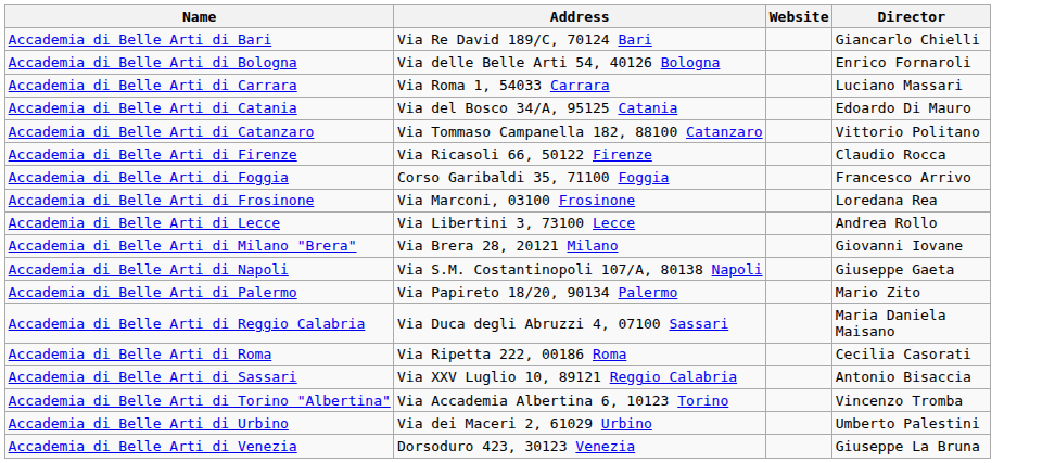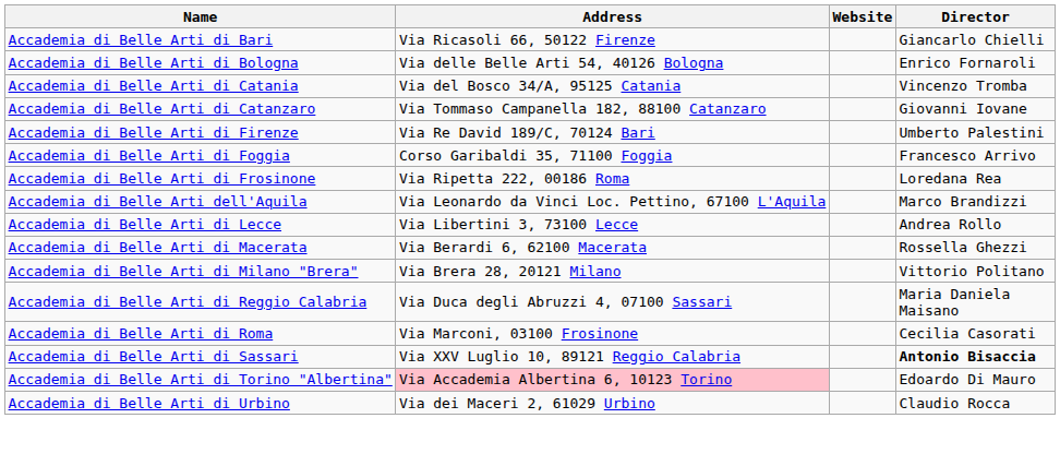Accademia di Belle Arti di Bari | Address: Via Re David 189/C, 70124 Bari -> Via Ricasoli 66, 50122 Firenze
- row: Accademia di Belle Arti di Carrara | Via Roma 1, 54033 Carrara | Luciano Massari
Accademia di Belle Arti di Catania | Director: Edoardo Di Mauro -> Vincenzo Tromba
Accademia di Belle Arti di Catanzaro | Director: Vittorio Politano -> Giovanni Iovane
Accademia di Belle Arti di Firenze | Address: Via Ricasoli 66, 50122 Firenze -> Via Re David 189/C, 70124 Bari
Accademia di Belle Arti di Firenze | Director: Claudio Rocca -> Umberto Palestini
Accademia di Belle Arti di Frosinone | Address: Via Marconi, 03100 Frosinone -> Via Ripetta 222, 00186 Roma
+ row: Accademia di Belle Arti dell'Aquila | Via Leonardo da Vinci Loc. Pettino, 67100 L'Aquila | Marco Brandizzi
+ row: Accademia di Belle Arti di Macerata | Via Berardi 6, 62100 Macerata | Rossella Ghezzi
Accademia di Belle Arti di Milano "Brera" | Director: Giovanni Iovane -> Vittorio Politano
- row: Accademia di Belle Arti di Napoli | Via S.M. Costantinopoli 107/A, 80138 Napoli | Giuseppe Gaeta
- row: Accademia di Belle Arti di Palermo | Via Papireto 18/20, 90134 Palermo | Mario Zito
Accademia di Belle Arti di Roma | Address: Via Ripetta 222, 00186 Roma -> Via Marconi, 03100 Frosinone
Accademia di Belle Arti di Sassari | Director: normal -> bold
Accademia di Belle Arti di Torino "Albertina" | Address: no background -> pink background
Accademia di Belle Arti di Torino "Albertina" | Director: Vincenzo Tromba -> Edoardo Di Mauro
Accademia di Belle Arti di Urbino | Director: Umberto Palestini -> Claudio Rocca
- row: Accademia di Belle Arti di Venezia | Dorsoduro 423, 30123 Venezia | Giuseppe La Bruna
